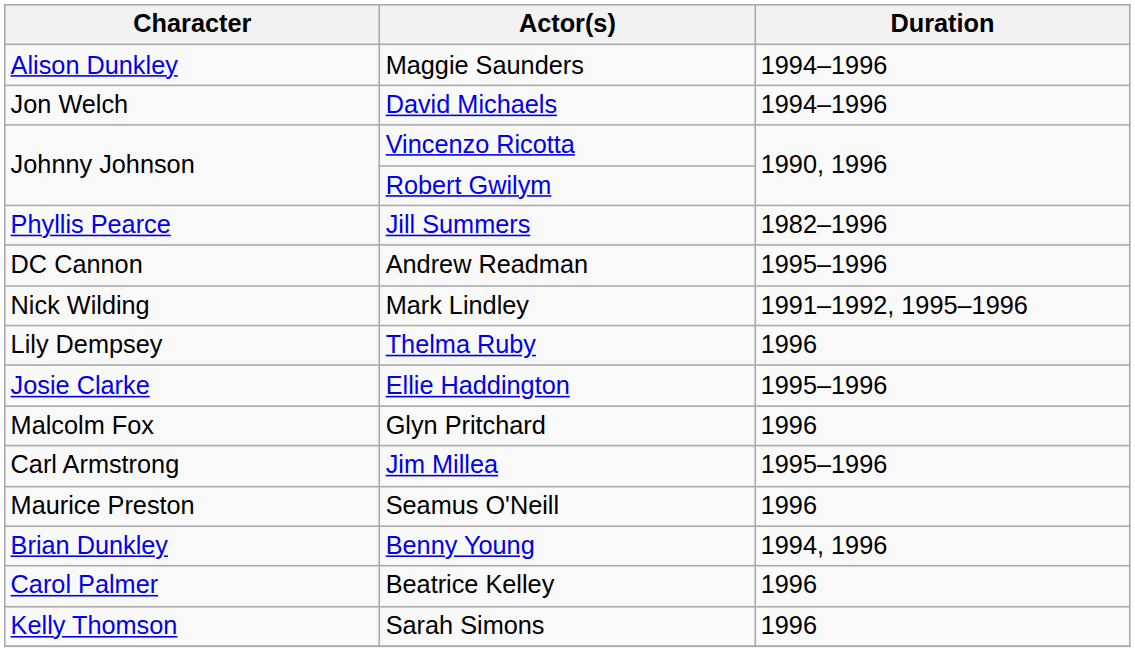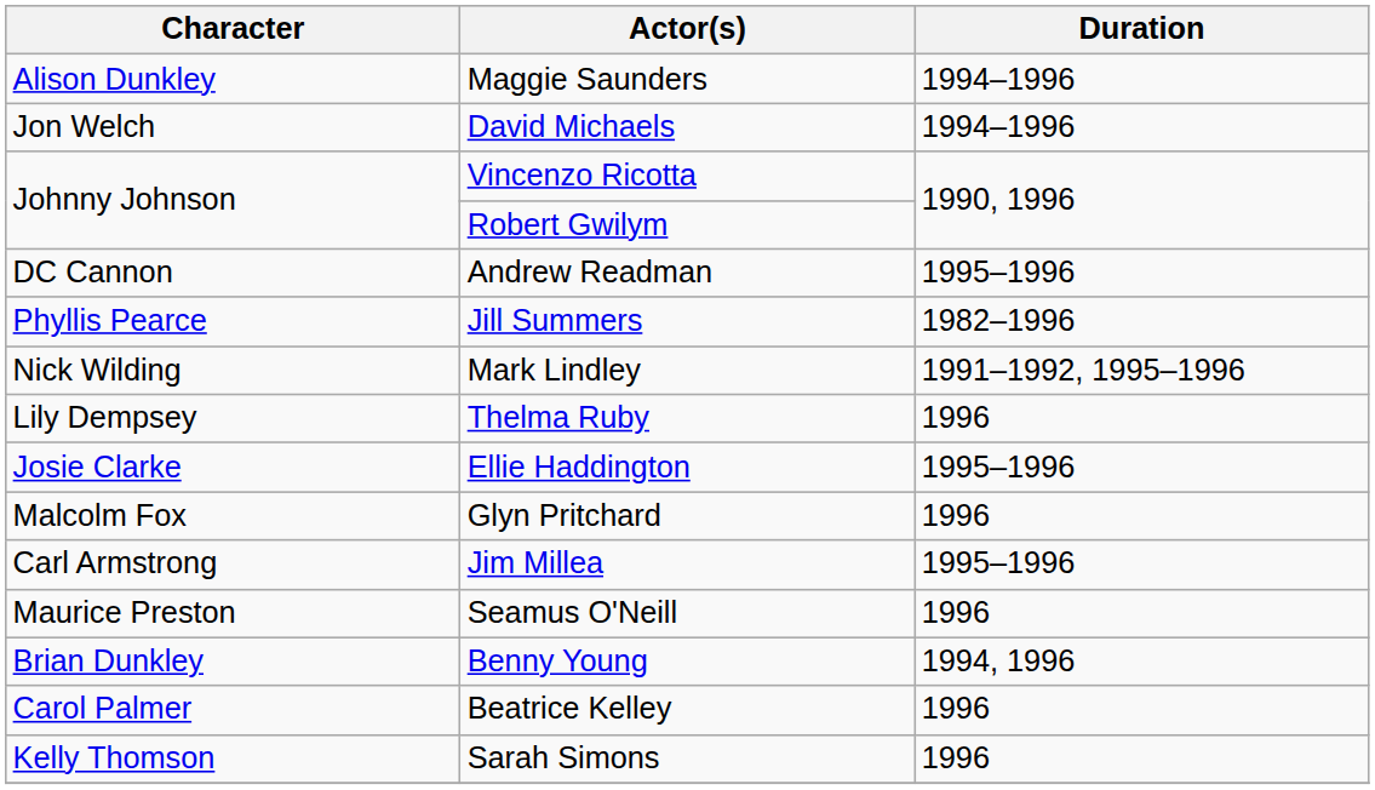rows swapped: Andrew Readman <-> Jill Summers
